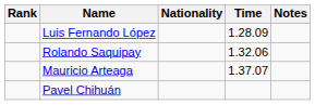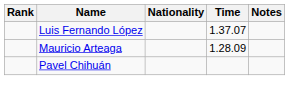Luis Fernando López | Time: 1.28.09 -> 1.37.07
- row: Rolando Saquipay | 1.32.06
Mauricio Arteaga | Time: 1.37.07 -> 1.28.09
